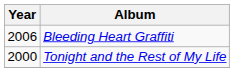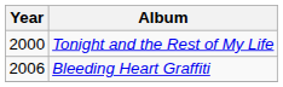rows swapped: Tonight and the Rest of My Life <-> Bleeding Heart Graffiti
